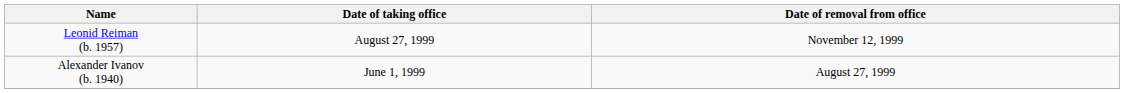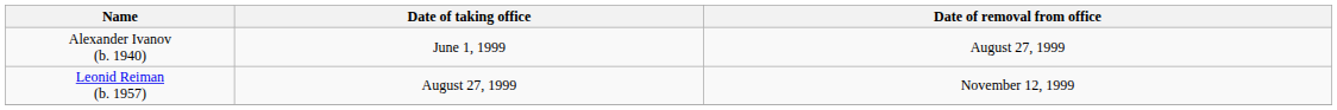rows swapped: Alexander Ivanov (b. 1940) <-> Leonid Reiman (b. 1957)
